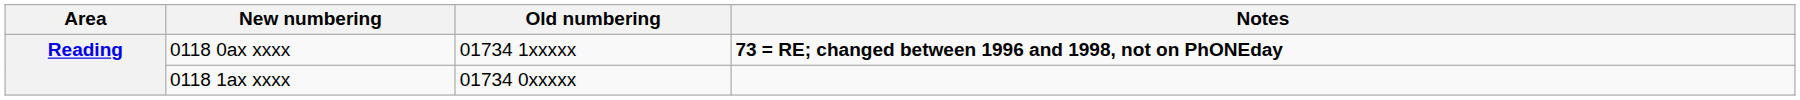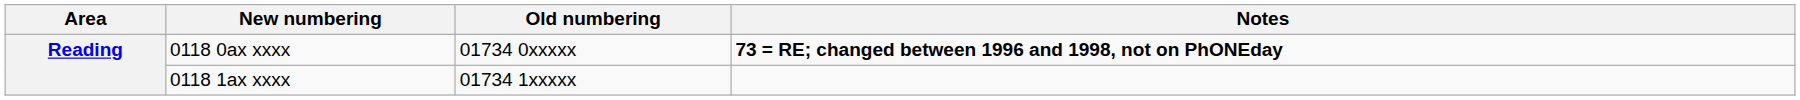0118 0ax xxxx | Old numbering: 01734 1xxxxx -> 01734 0xxxxx
0118 1ax xxxx | Old numbering: 01734 0xxxxx -> 01734 1xxxxx
